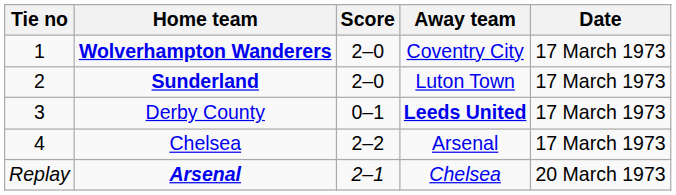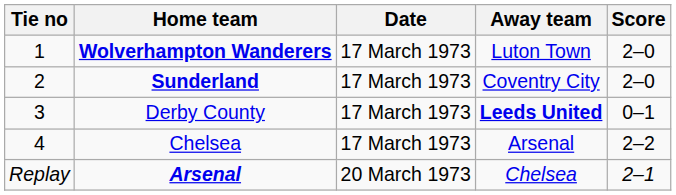columns swapped: Score <-> Date
Wolverhampton Wanderers | Away team: Coventry City -> Luton Town
Sunderland | Away team: Luton Town -> Coventry City
